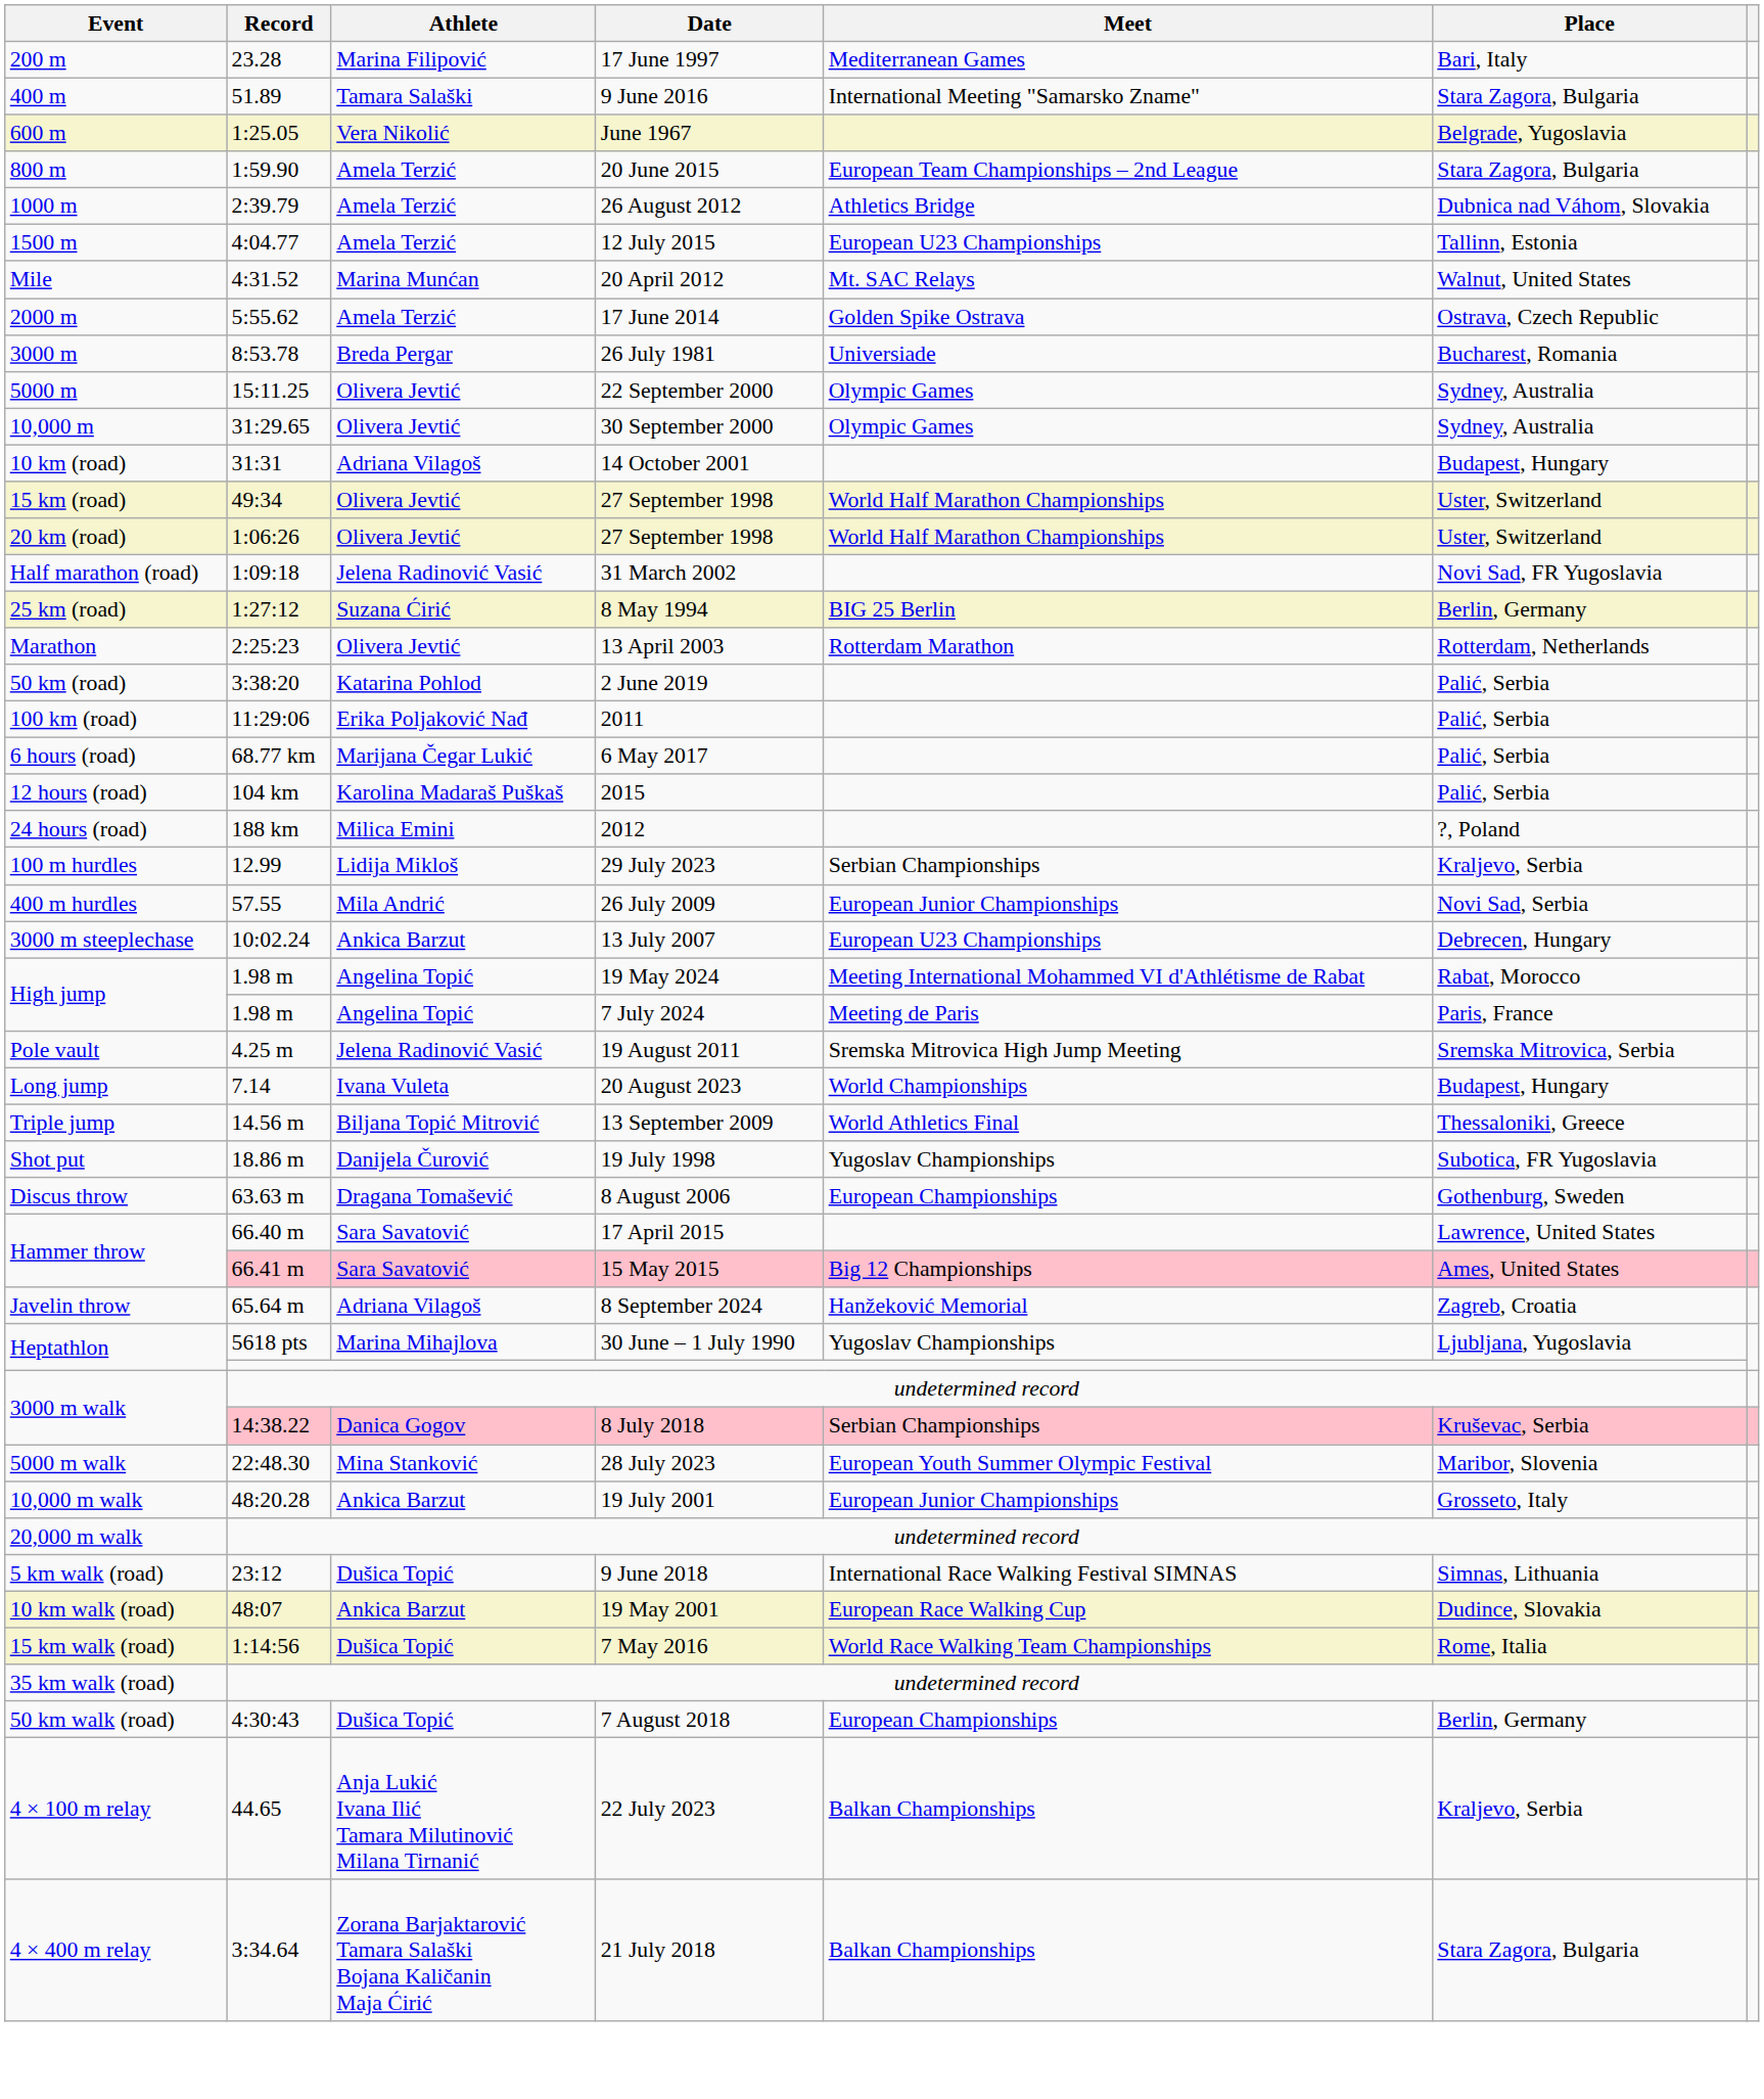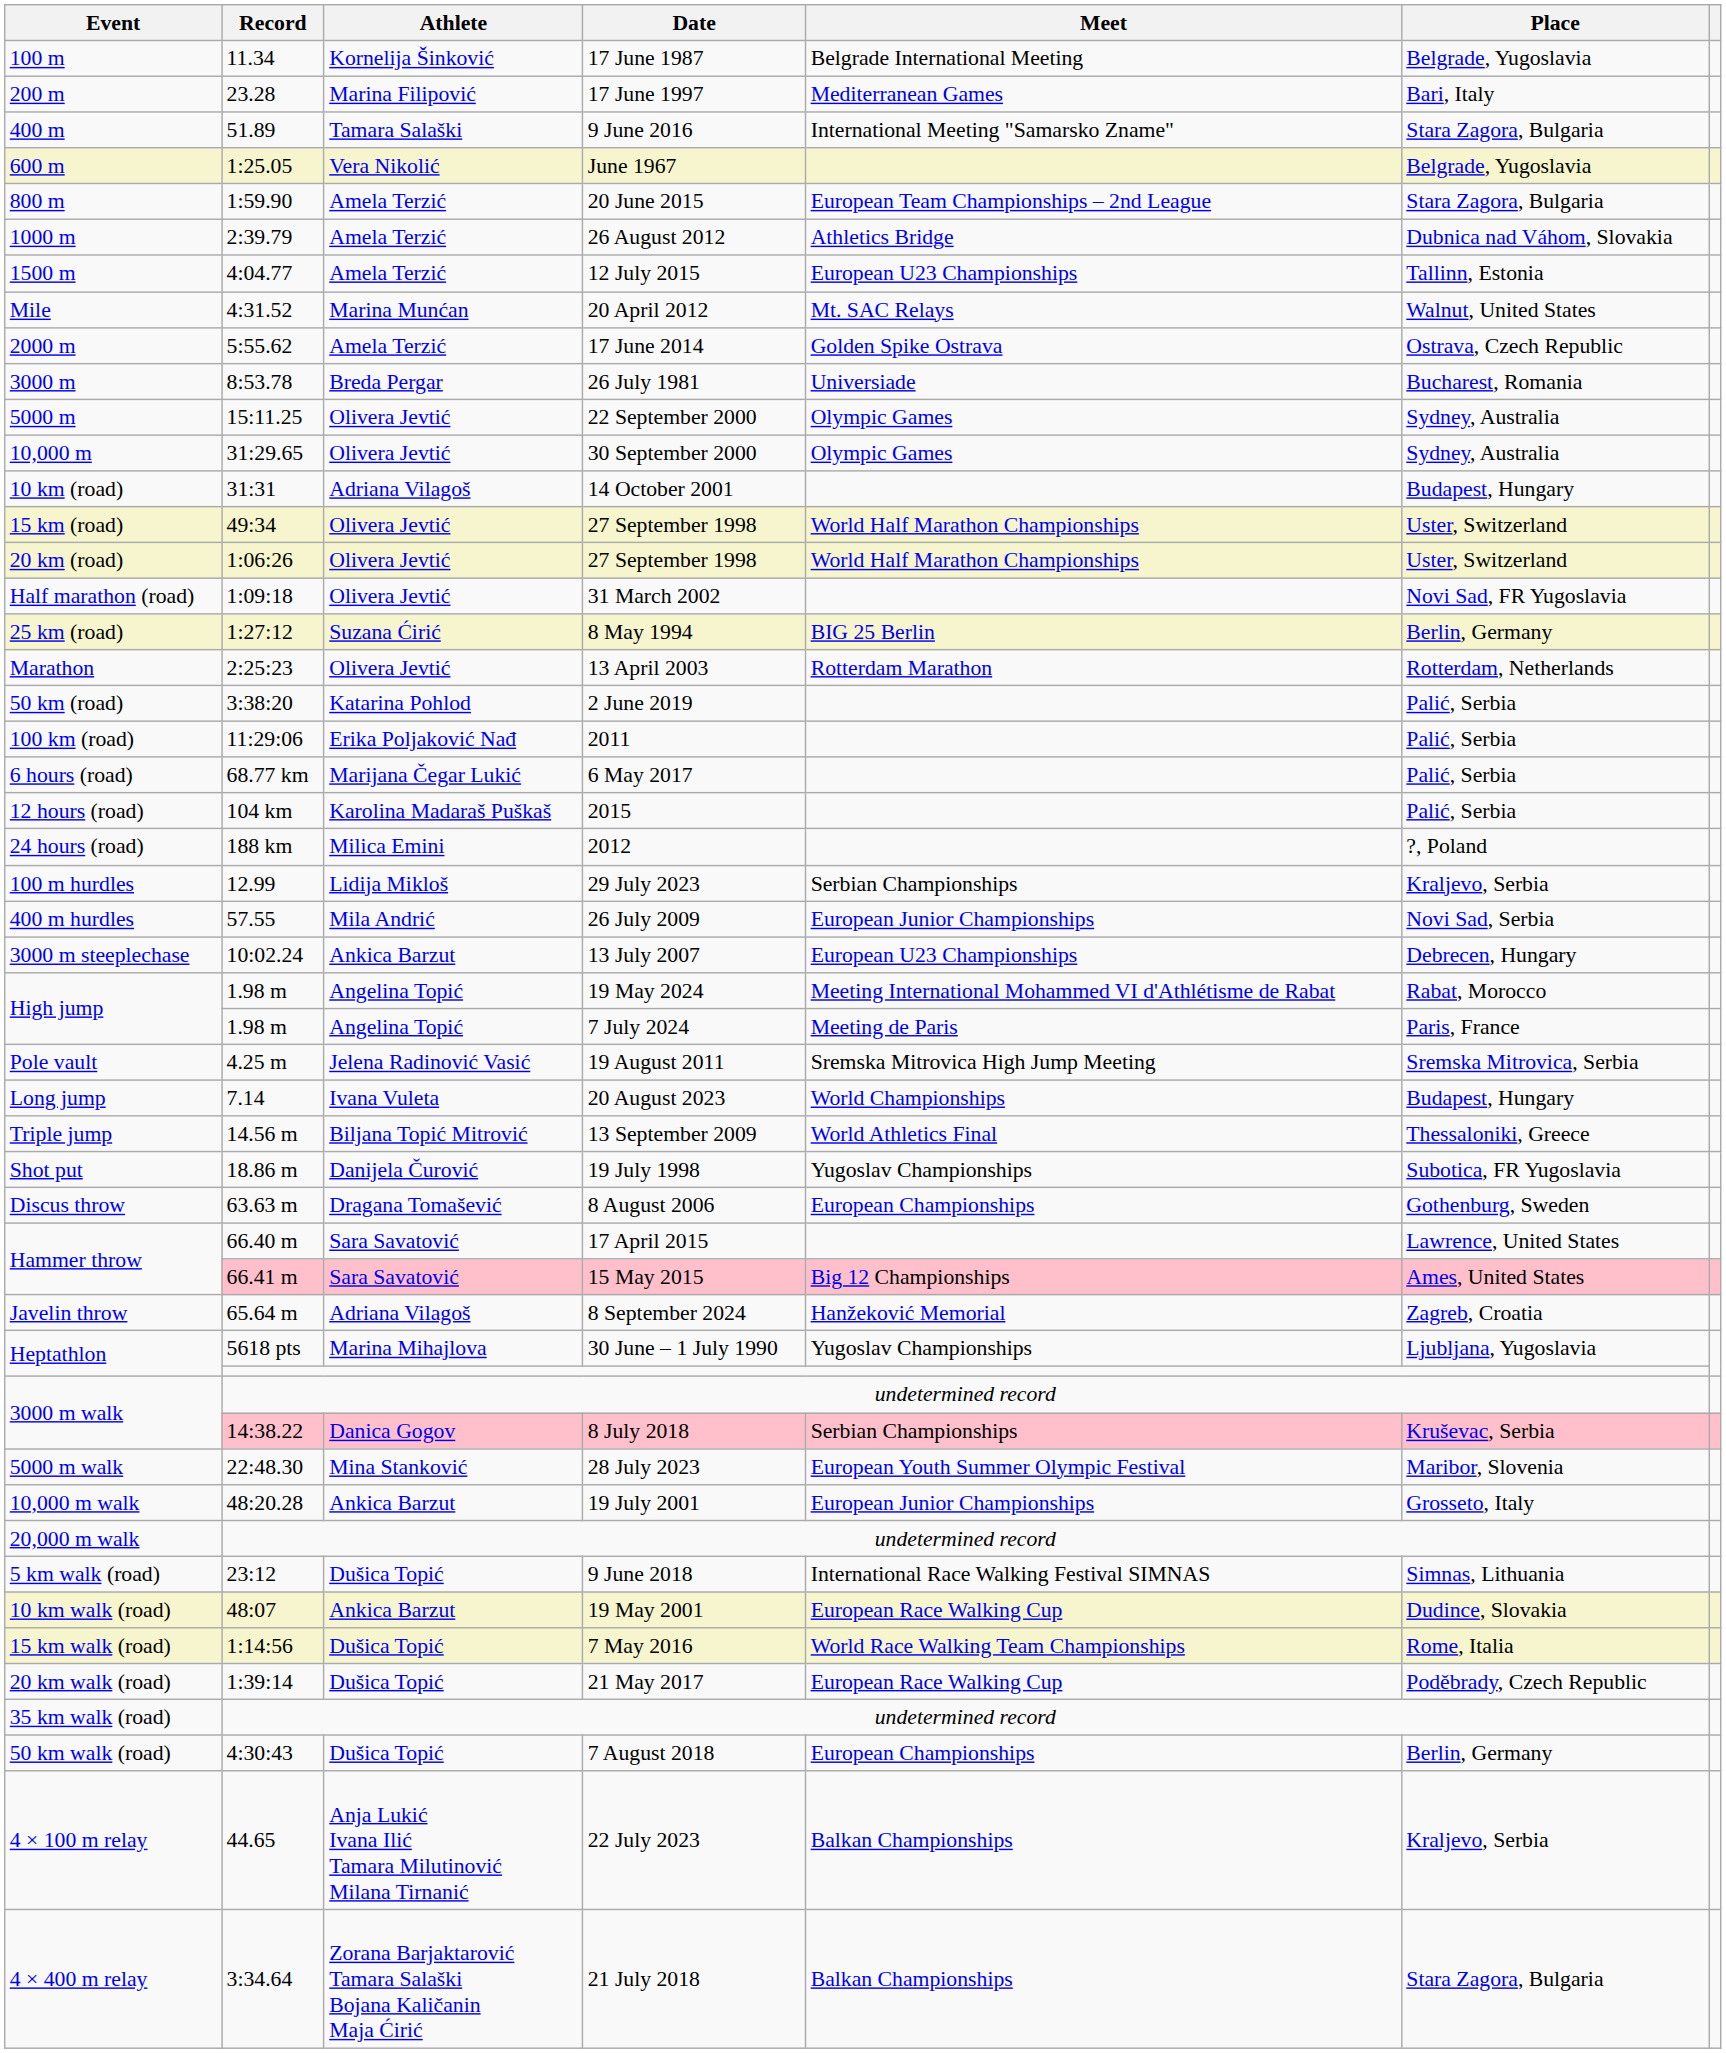+ row: 100 m | 11.34 | Kornelija Šinković | 17 June 1987 | Belgrade International Meeting | Belgrade, Yugoslavia
31 March 2002 | Athlete: Jelena Radinović Vasić -> Olivera Jevtić
+ row: 20 km walk (road) | 1:39:14 | Dušica Topić | 21 May 2017 | European Race Walking Cup | Poděbrady, Czech Republic
